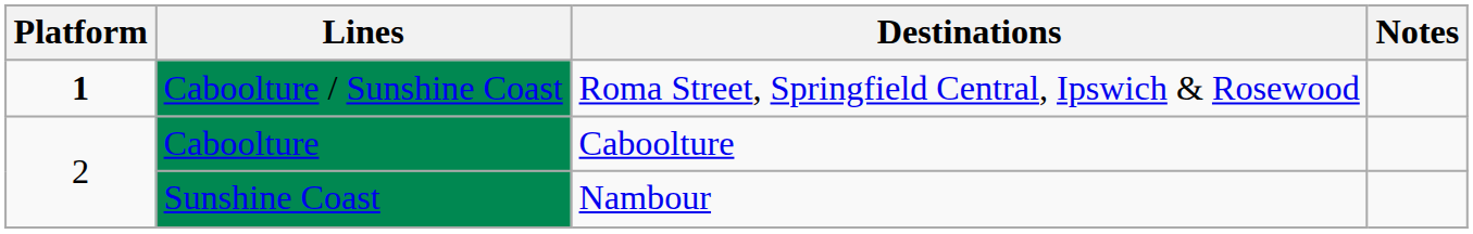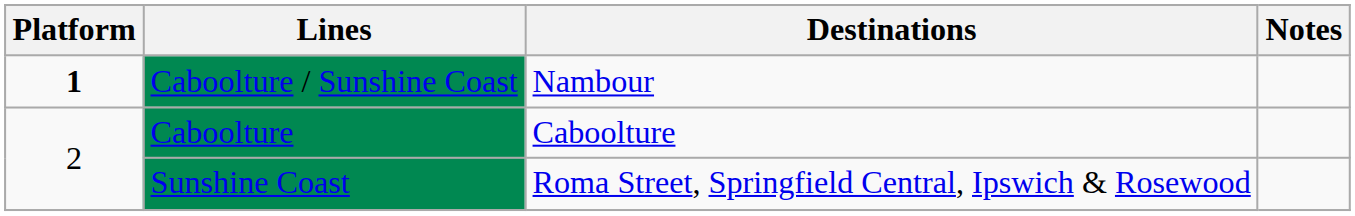Caboolture / Sunshine Coast | Destinations: Roma Street, Springfield Central, Ipswich & Rosewood -> Nambour
Sunshine Coast | Destinations: Nambour -> Roma Street, Springfield Central, Ipswich & Rosewood
